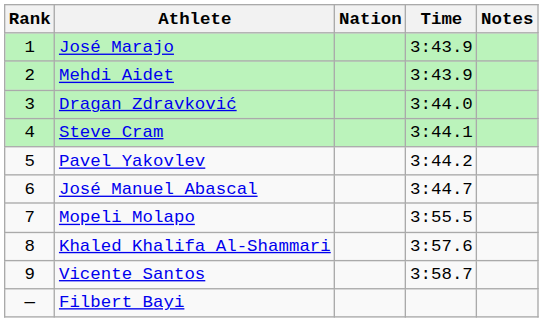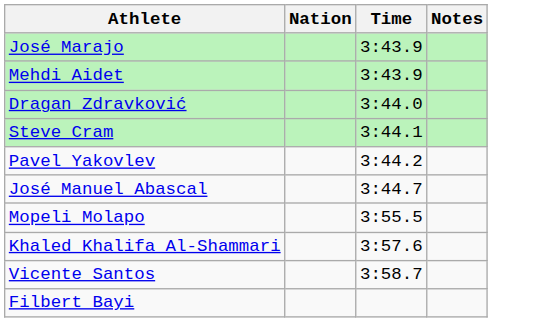- column: Rank | 1 | 2 | 3 | 4 | 5 | 6 | 7 | 8 | 9 | —
